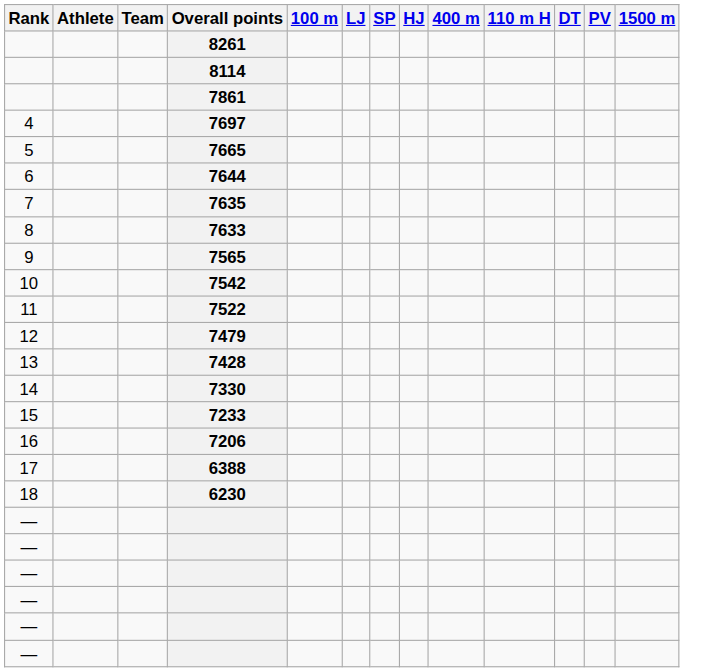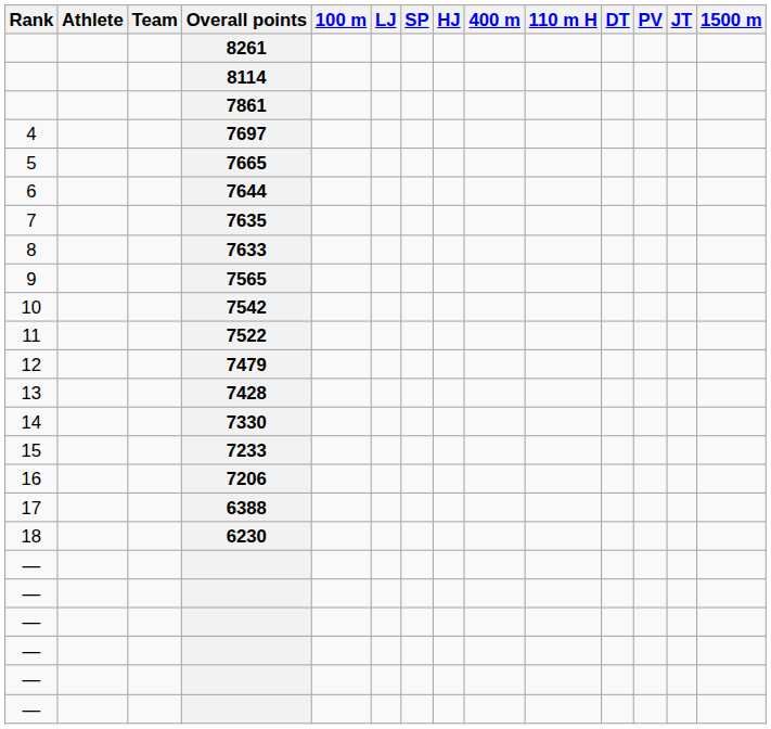+ column: JT
